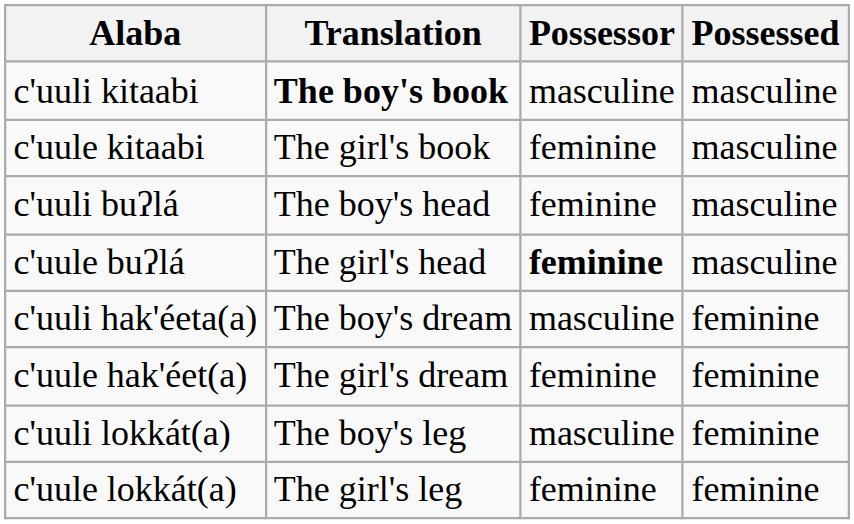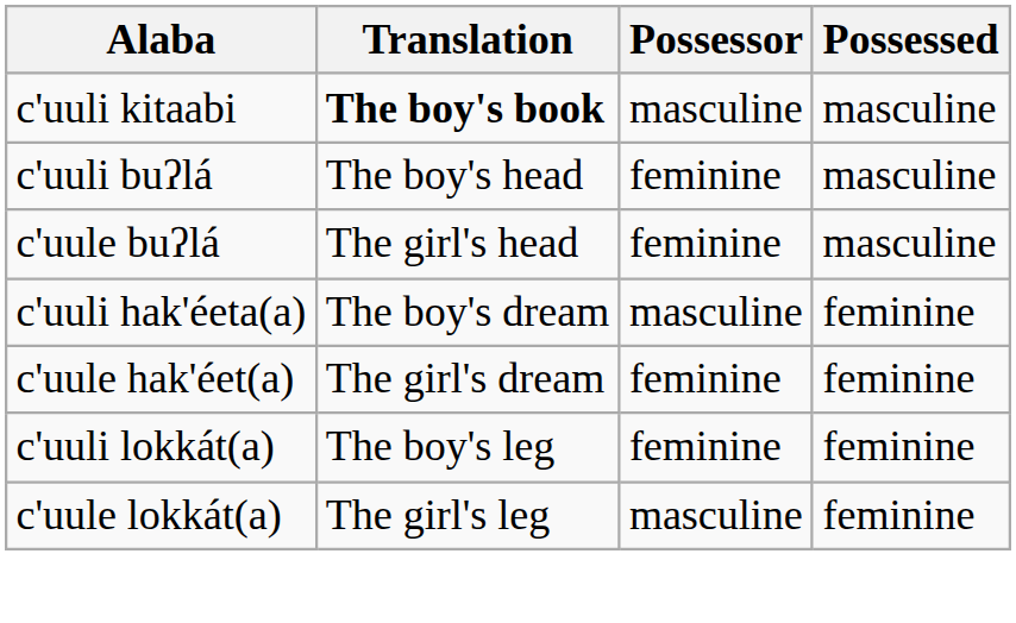- row: c'uule kitaabi | The girl's book | feminine | masculine
c'uule buʔlá | Possessor: bold -> normal
c'uuli lokkát(a) | Possessor: masculine -> feminine
c'uule lokkát(a) | Possessor: feminine -> masculine
